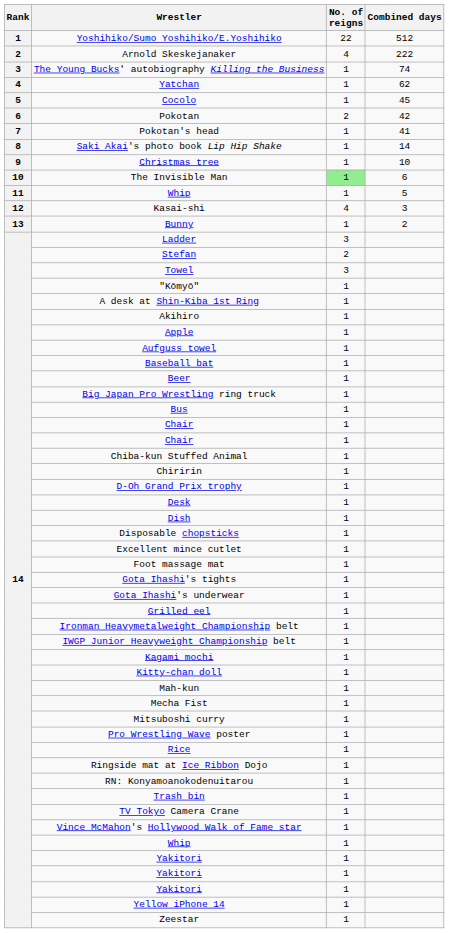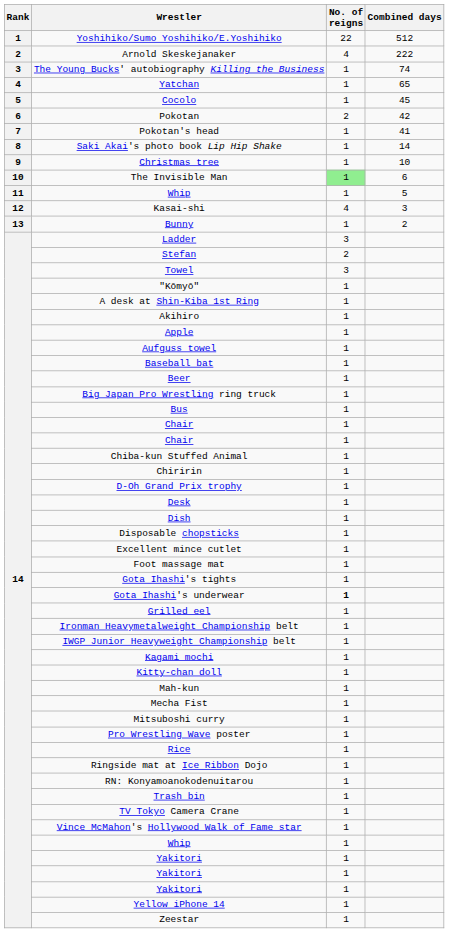Yatchan | Combined days: 62 -> 65
Gota Ihashi's underwear | No. of reigns: normal -> bold
